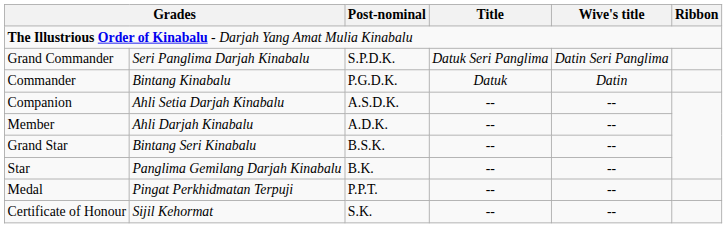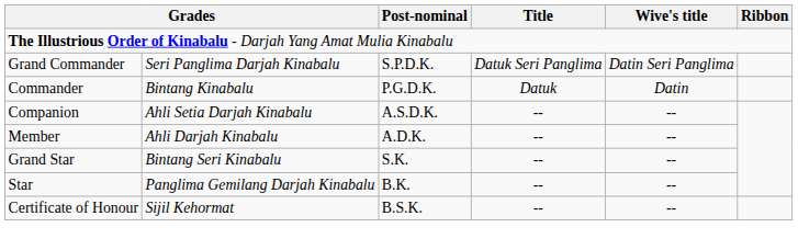Grand Star | Post-nominal: B.S.K. -> S.K.
- row: Medal | Pingat Perkhidmatan Terpuji | P.P.T. | -- | --
Certificate of Honour | Post-nominal: S.K. -> B.S.K.
